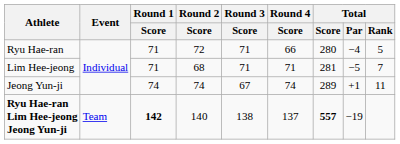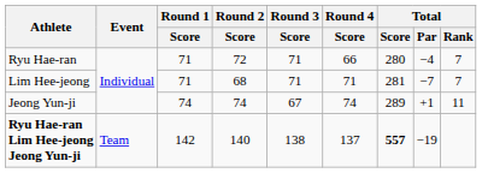Ryu Hae-ran | Total / Rank: 5 -> 7
Lim Hee-jeong | Total / Par: −5 -> −7
Ryu Hae-ran Lim Hee-jeong Jeong Yun-ji | Round 1 / Score: bold -> normal
